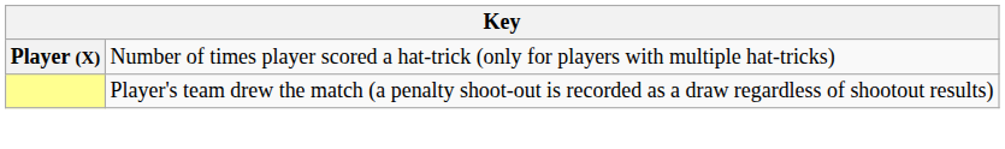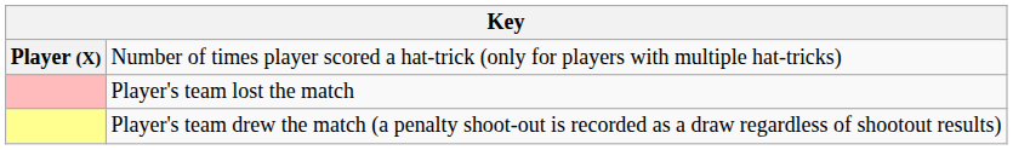+ row: Player's team lost the match
